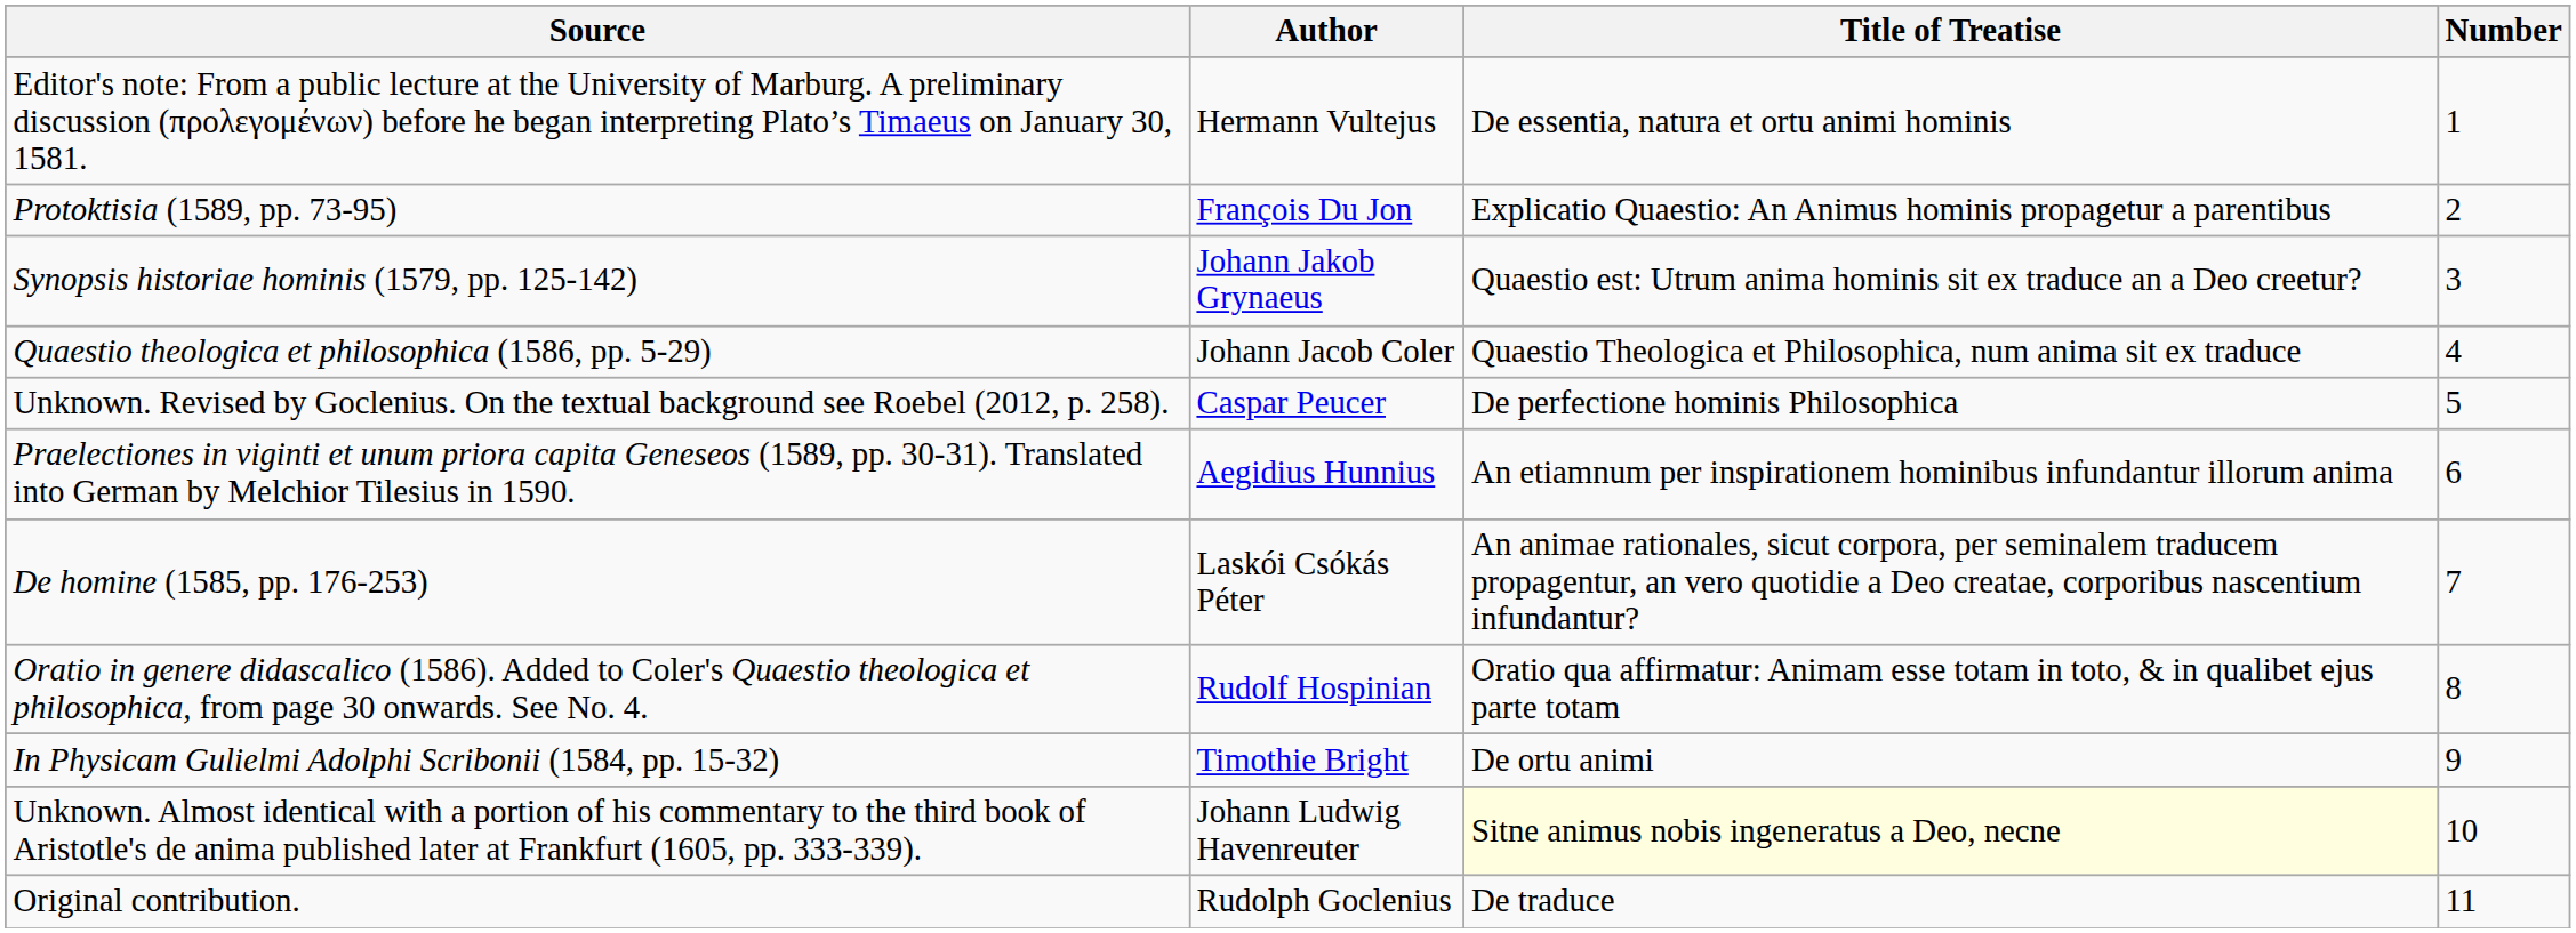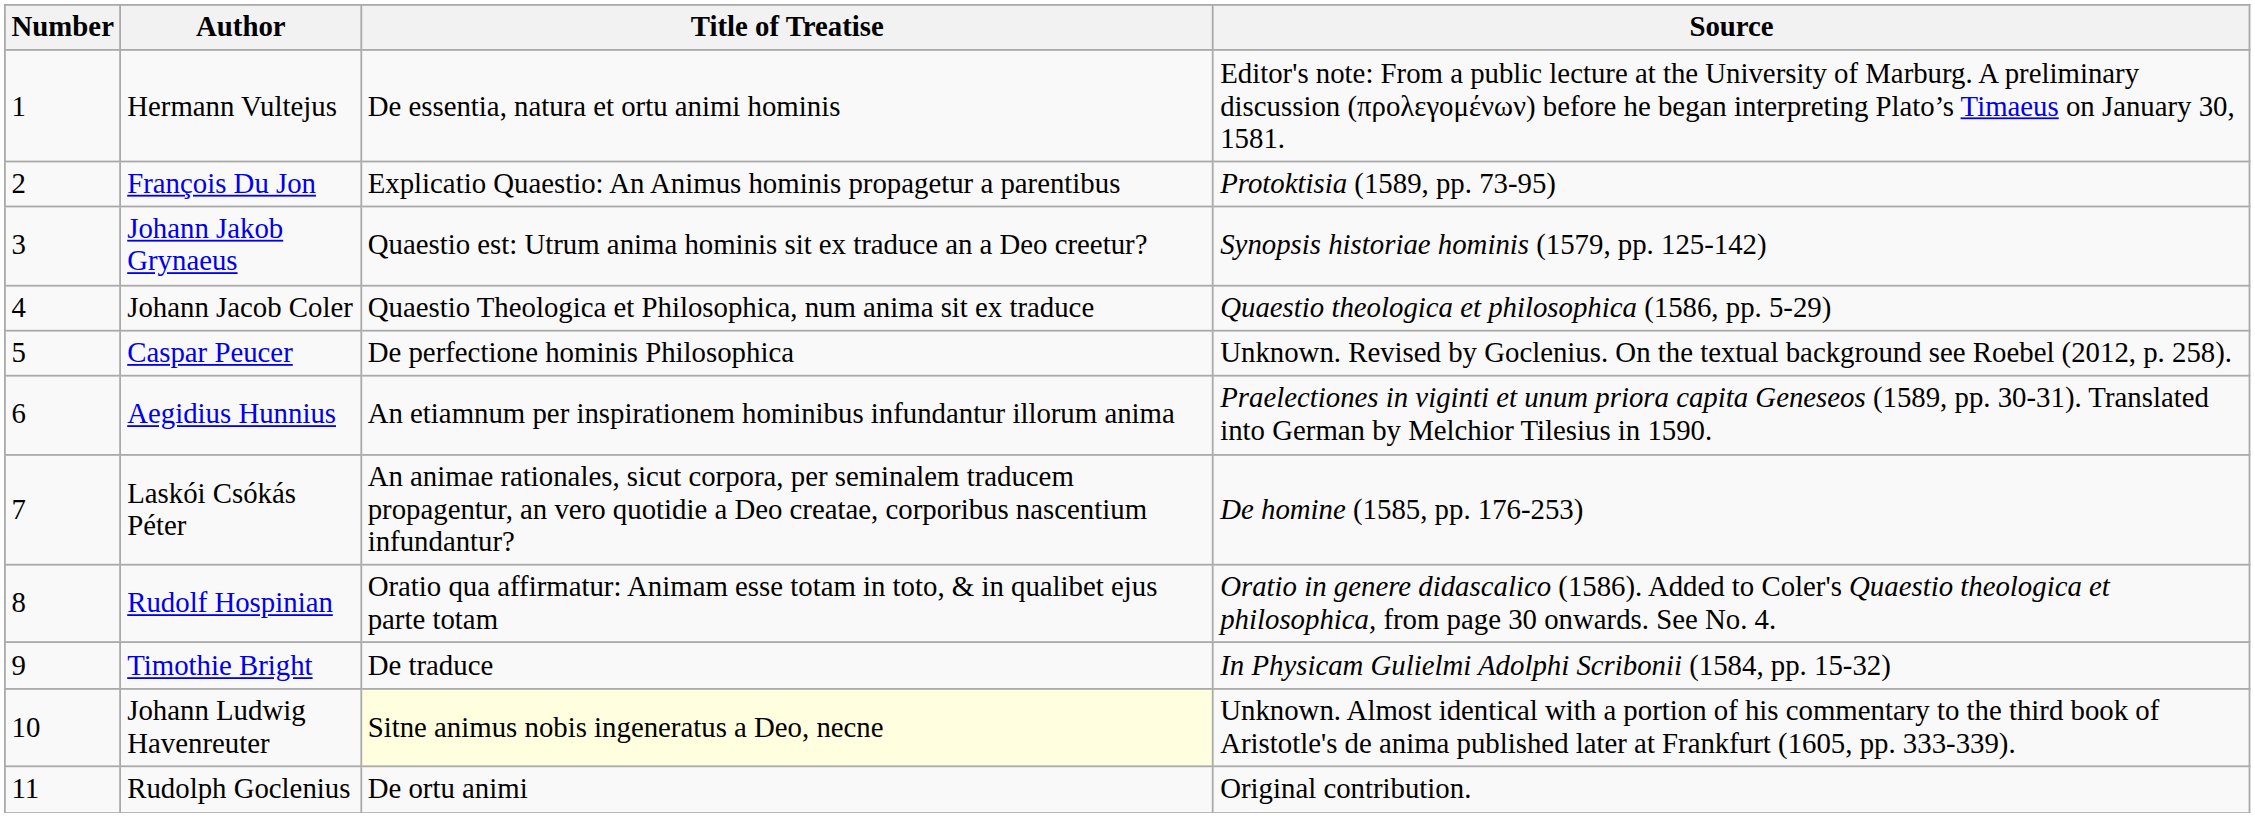columns swapped: Number <-> Source
Timothie Bright | Title of Treatise: De ortu animi -> De traduce
Rudolph Goclenius | Title of Treatise: De traduce -> De ortu animi
